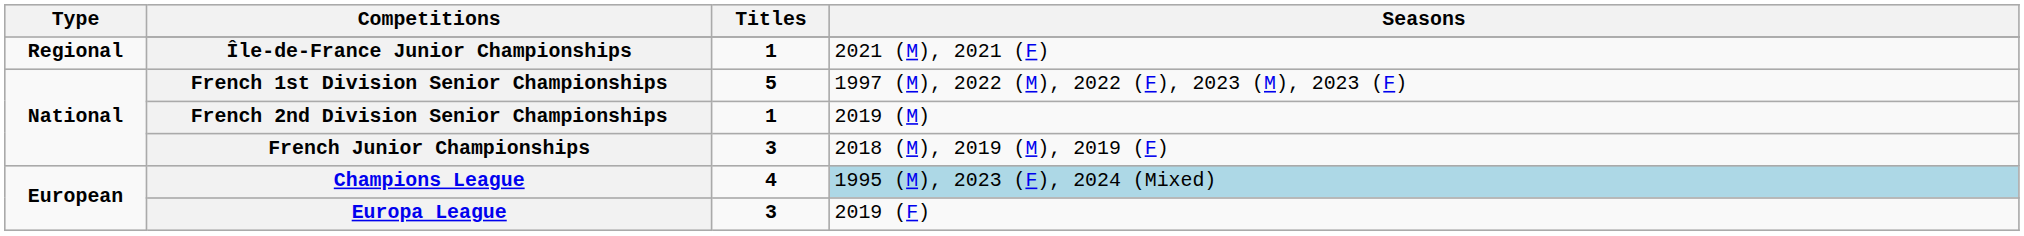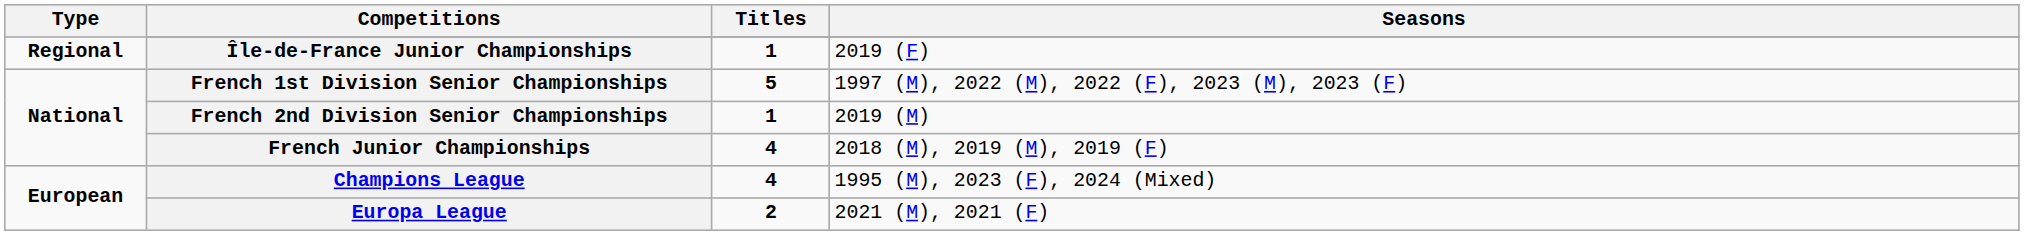Île-de-France Junior Championships | Seasons: 2021 (M), 2021 (F) -> 2019 (F)
French Junior Championships | Titles: 3 -> 4
Champions League | Seasons: lightblue background -> no background
Europa League | Titles: 3 -> 2
Europa League | Seasons: 2019 (F) -> 2021 (M), 2021 (F)
